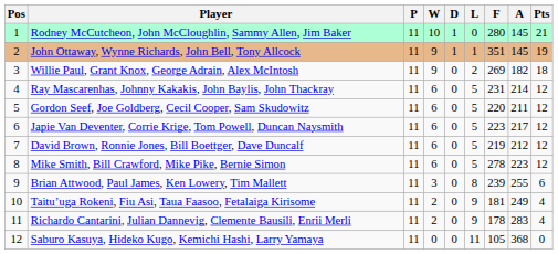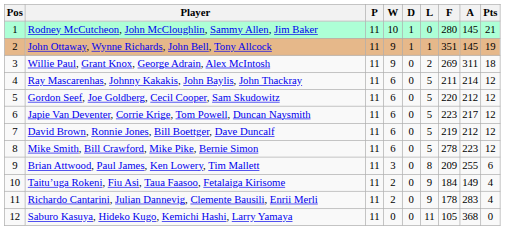Willie Paul, Grant Knox, George Adrain, Alex McIntosh | A: 182 -> 311
Ray Mascarenhas, Johnny Kakakis, John Baylis, John Thackray | F: 231 -> 211
Gordon Seef, Joe Goldberg, Cecil Cooper, Sam Skudowitz | A: 211 -> 212
Brian Attwood, Paul James, Ken Lowery, Tim Mallett | F: 239 -> 209
Taitu’uga Rokeni, Fiu Asi, Taua Faasoo, Fetalaiga Kirisome | F: 181 -> 184
Taitu’uga Rokeni, Fiu Asi, Taua Faasoo, Fetalaiga Kirisome | A: 249 -> 149
